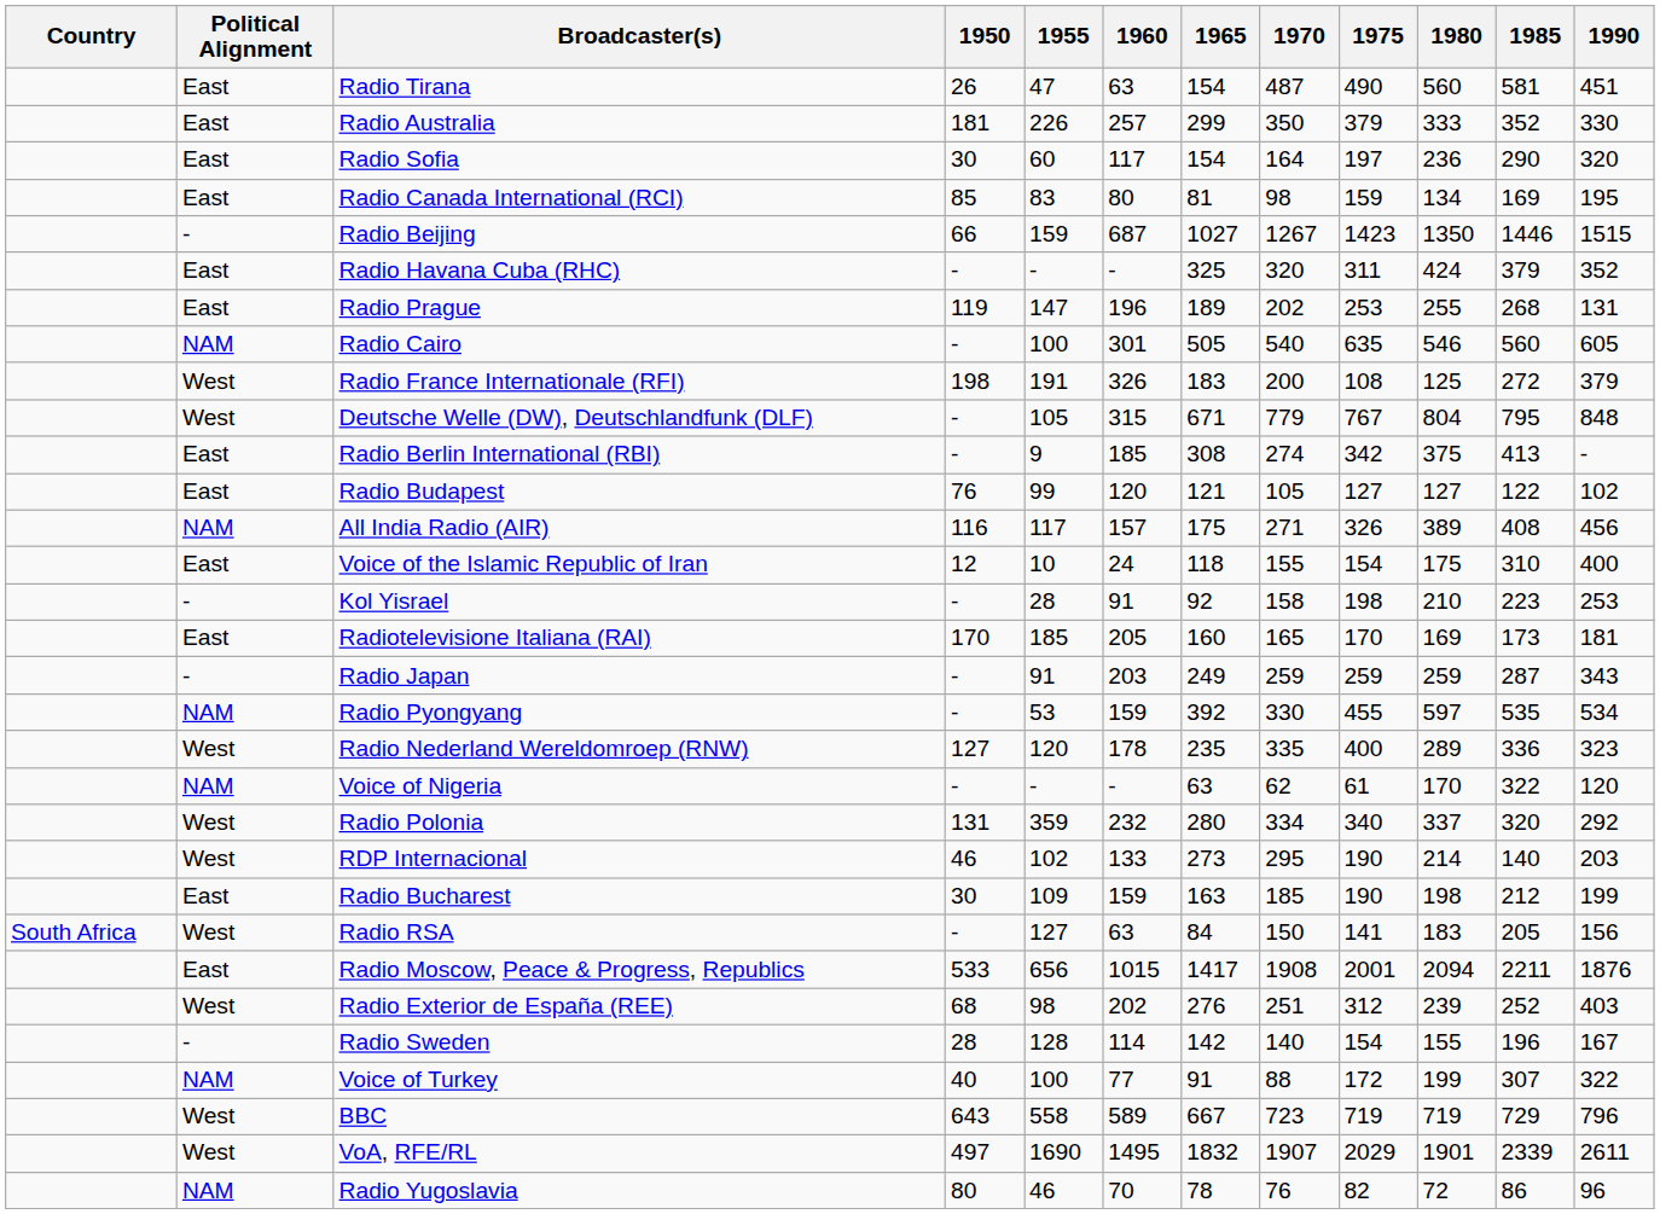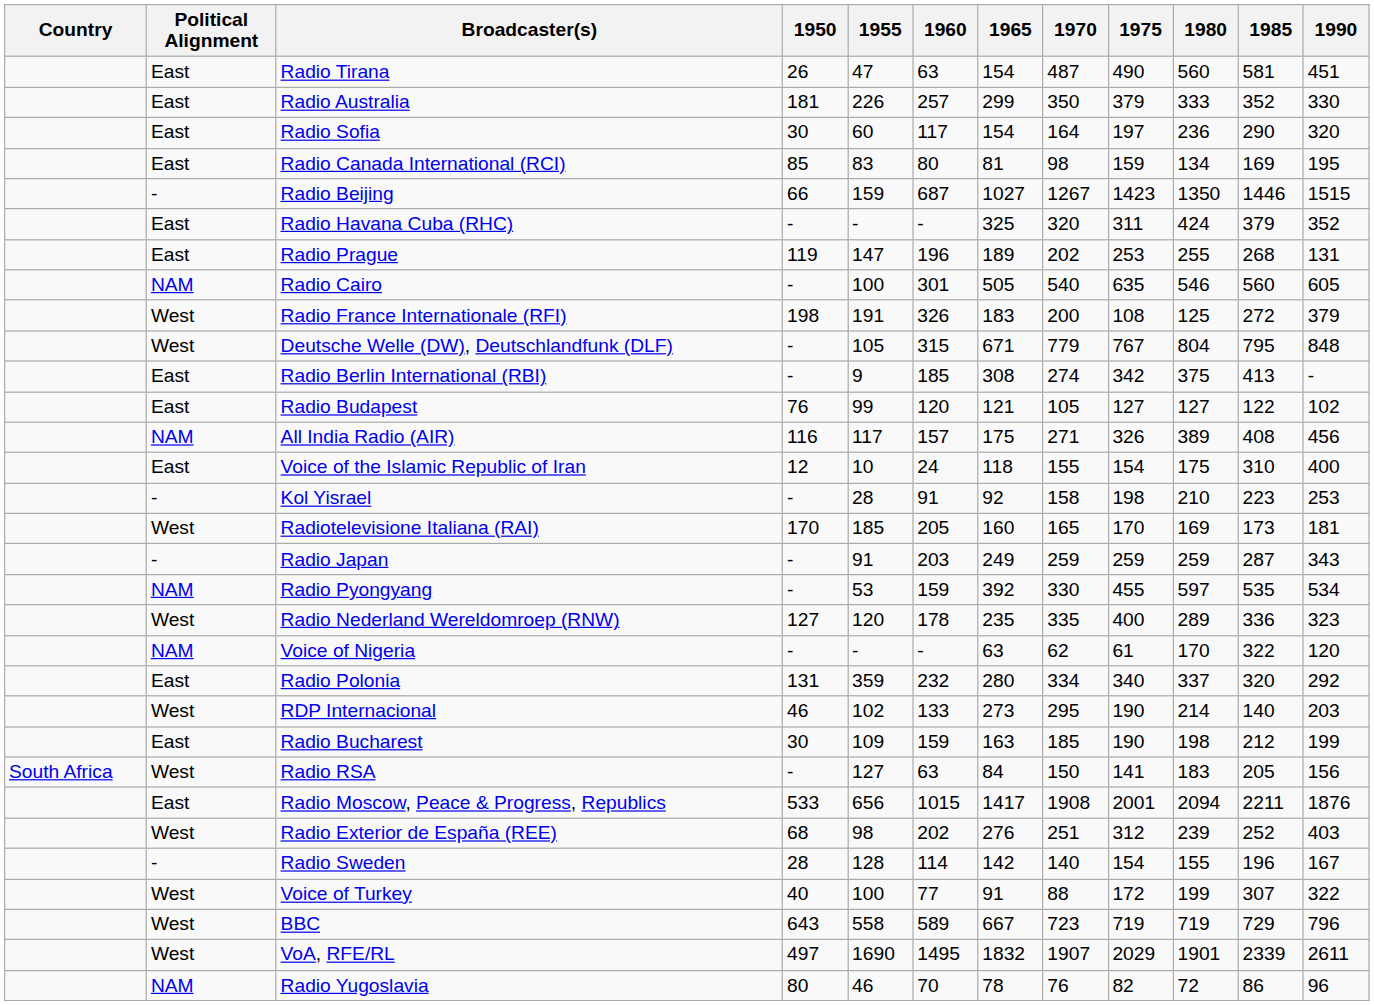Radiotelevisione Italiana (RAI) | Political Alignment: East -> West
Radio Polonia | Political Alignment: West -> East
Voice of Turkey | Political Alignment: NAM -> West
